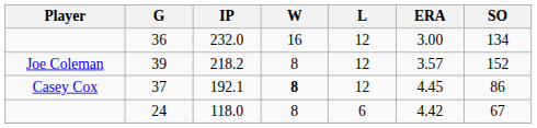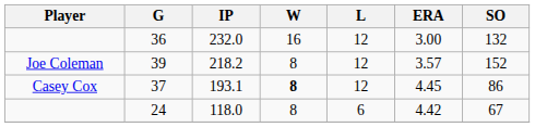36 | SO: 134 -> 132
37 | IP: 192.1 -> 193.1
